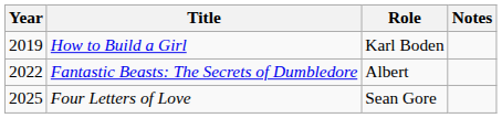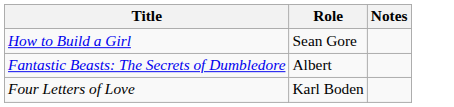- column: Year | 2019 | 2022 | 2025
How to Build a Girl | Role: Karl Boden -> Sean Gore
Four Letters of Love | Role: Sean Gore -> Karl Boden
